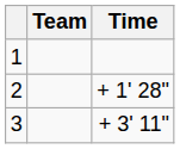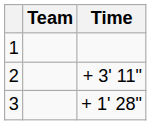2 | Time: + 1' 28" -> + 3' 11"
3 | Time: + 3' 11" -> + 1' 28"
